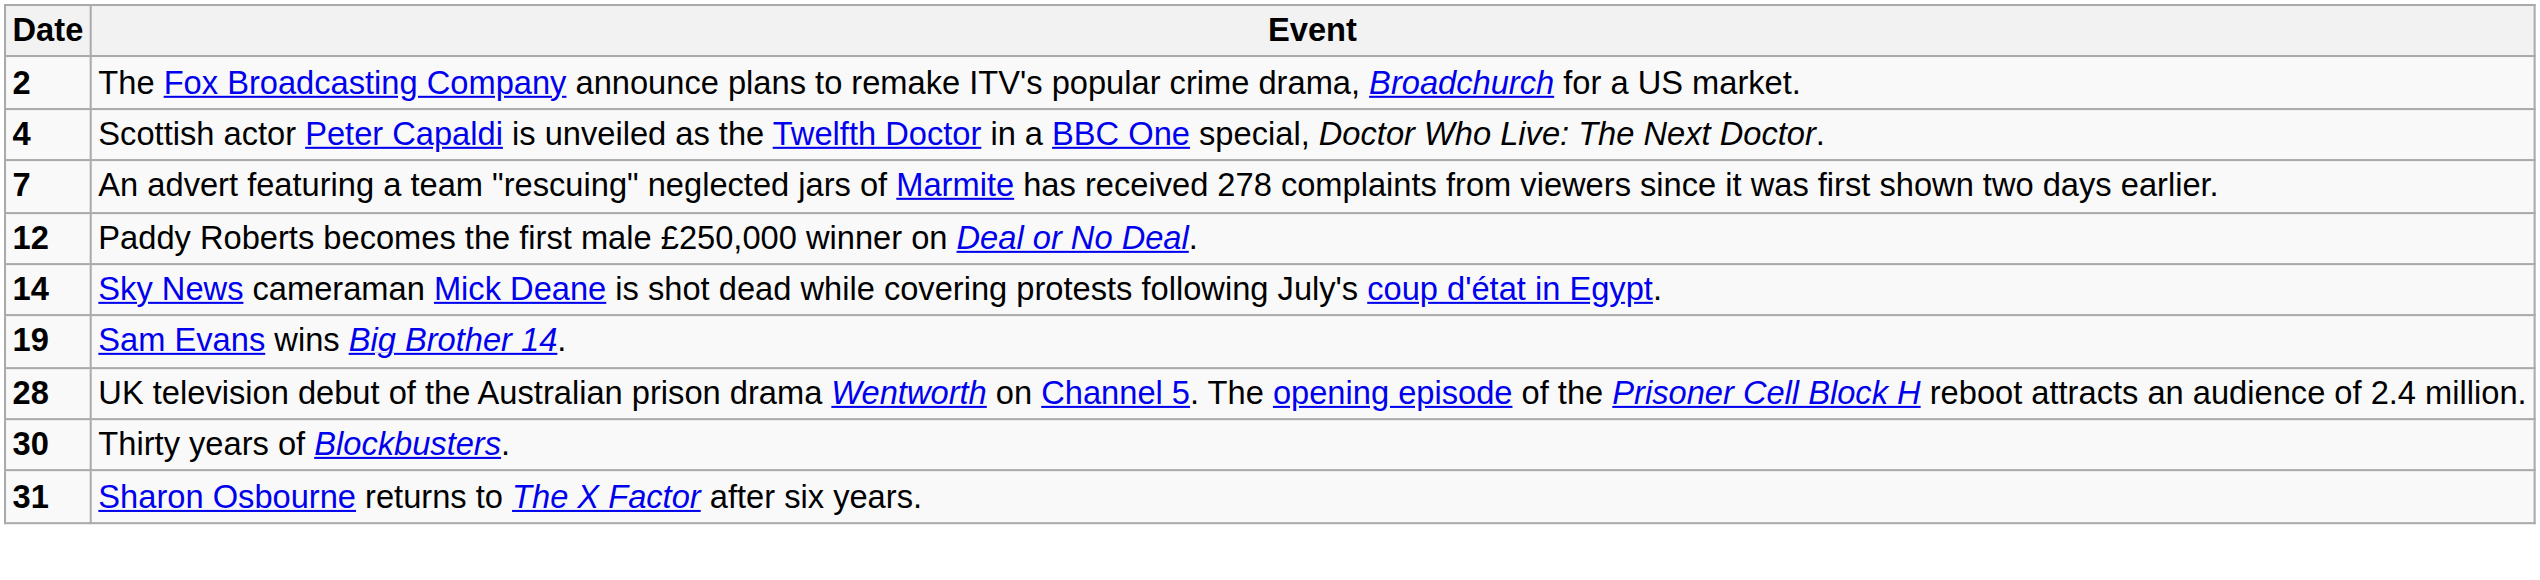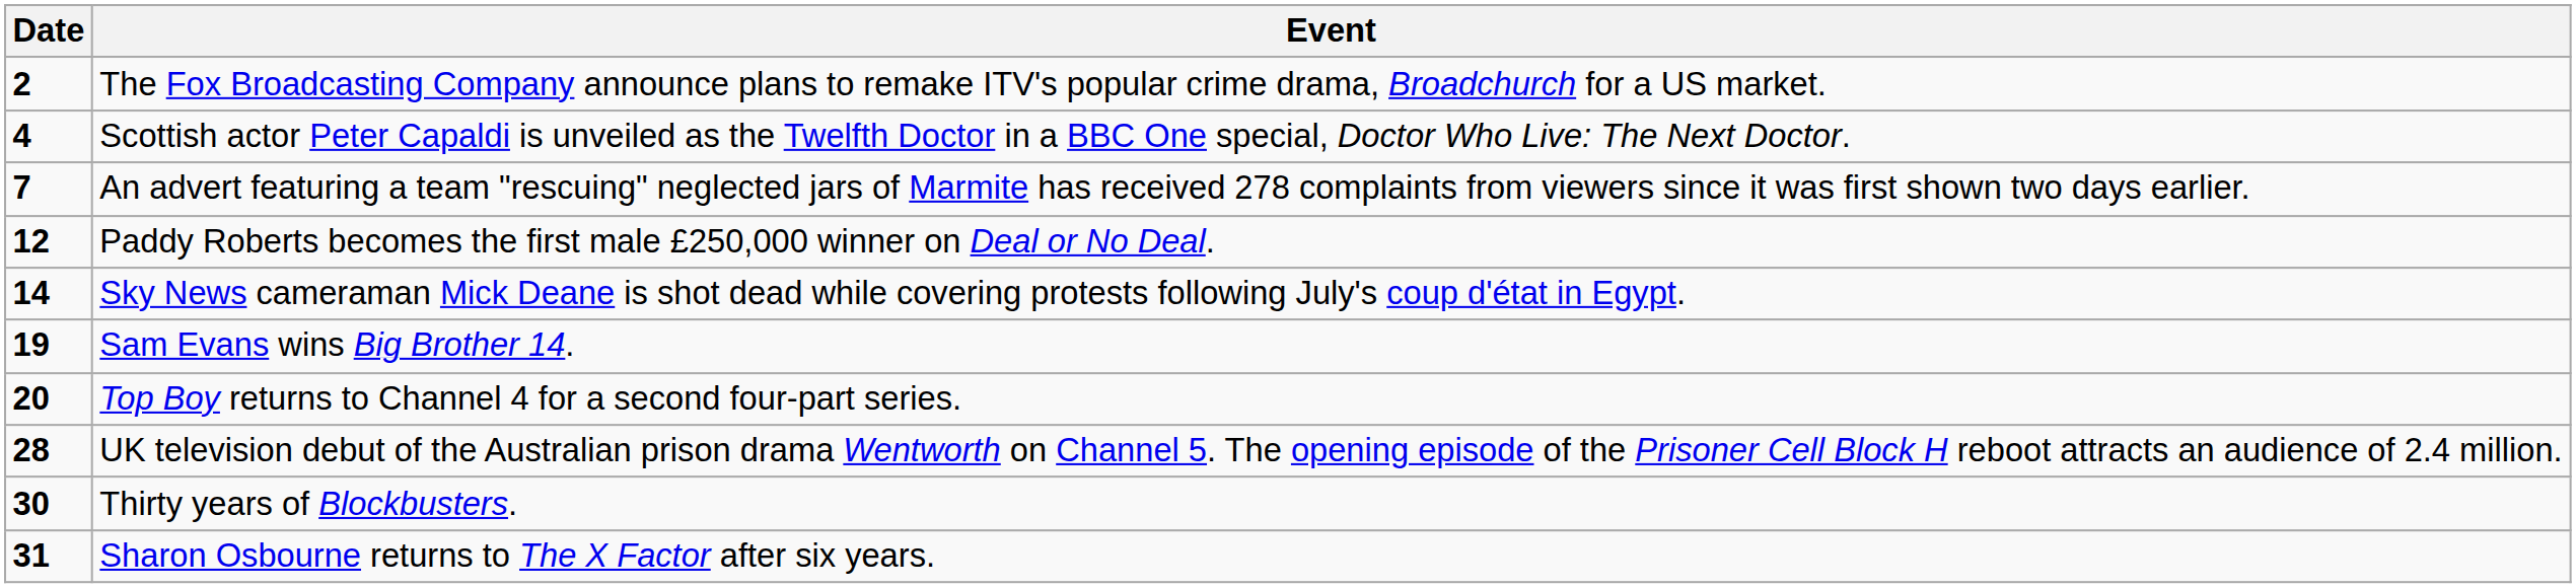+ row: 20 | Top Boy returns to Channel 4 for a second four-part series.
